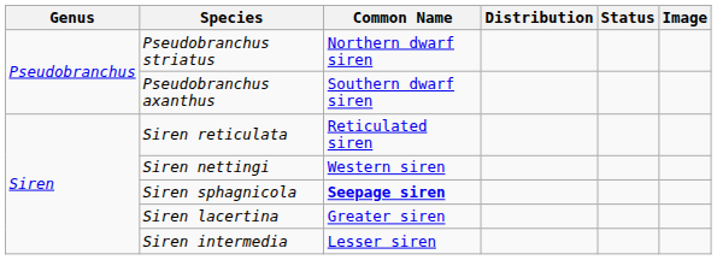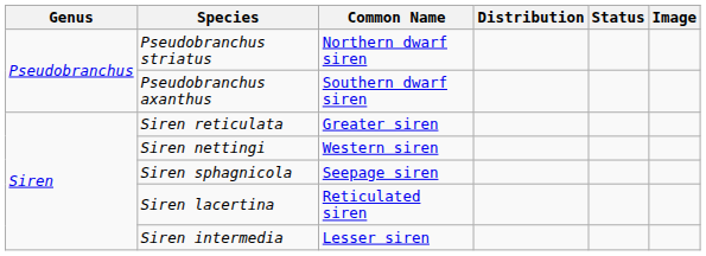Siren reticulata | Common Name: Reticulated siren -> Greater siren
Siren sphagnicola | Common Name: bold -> normal
Siren lacertina | Common Name: Greater siren -> Reticulated siren
